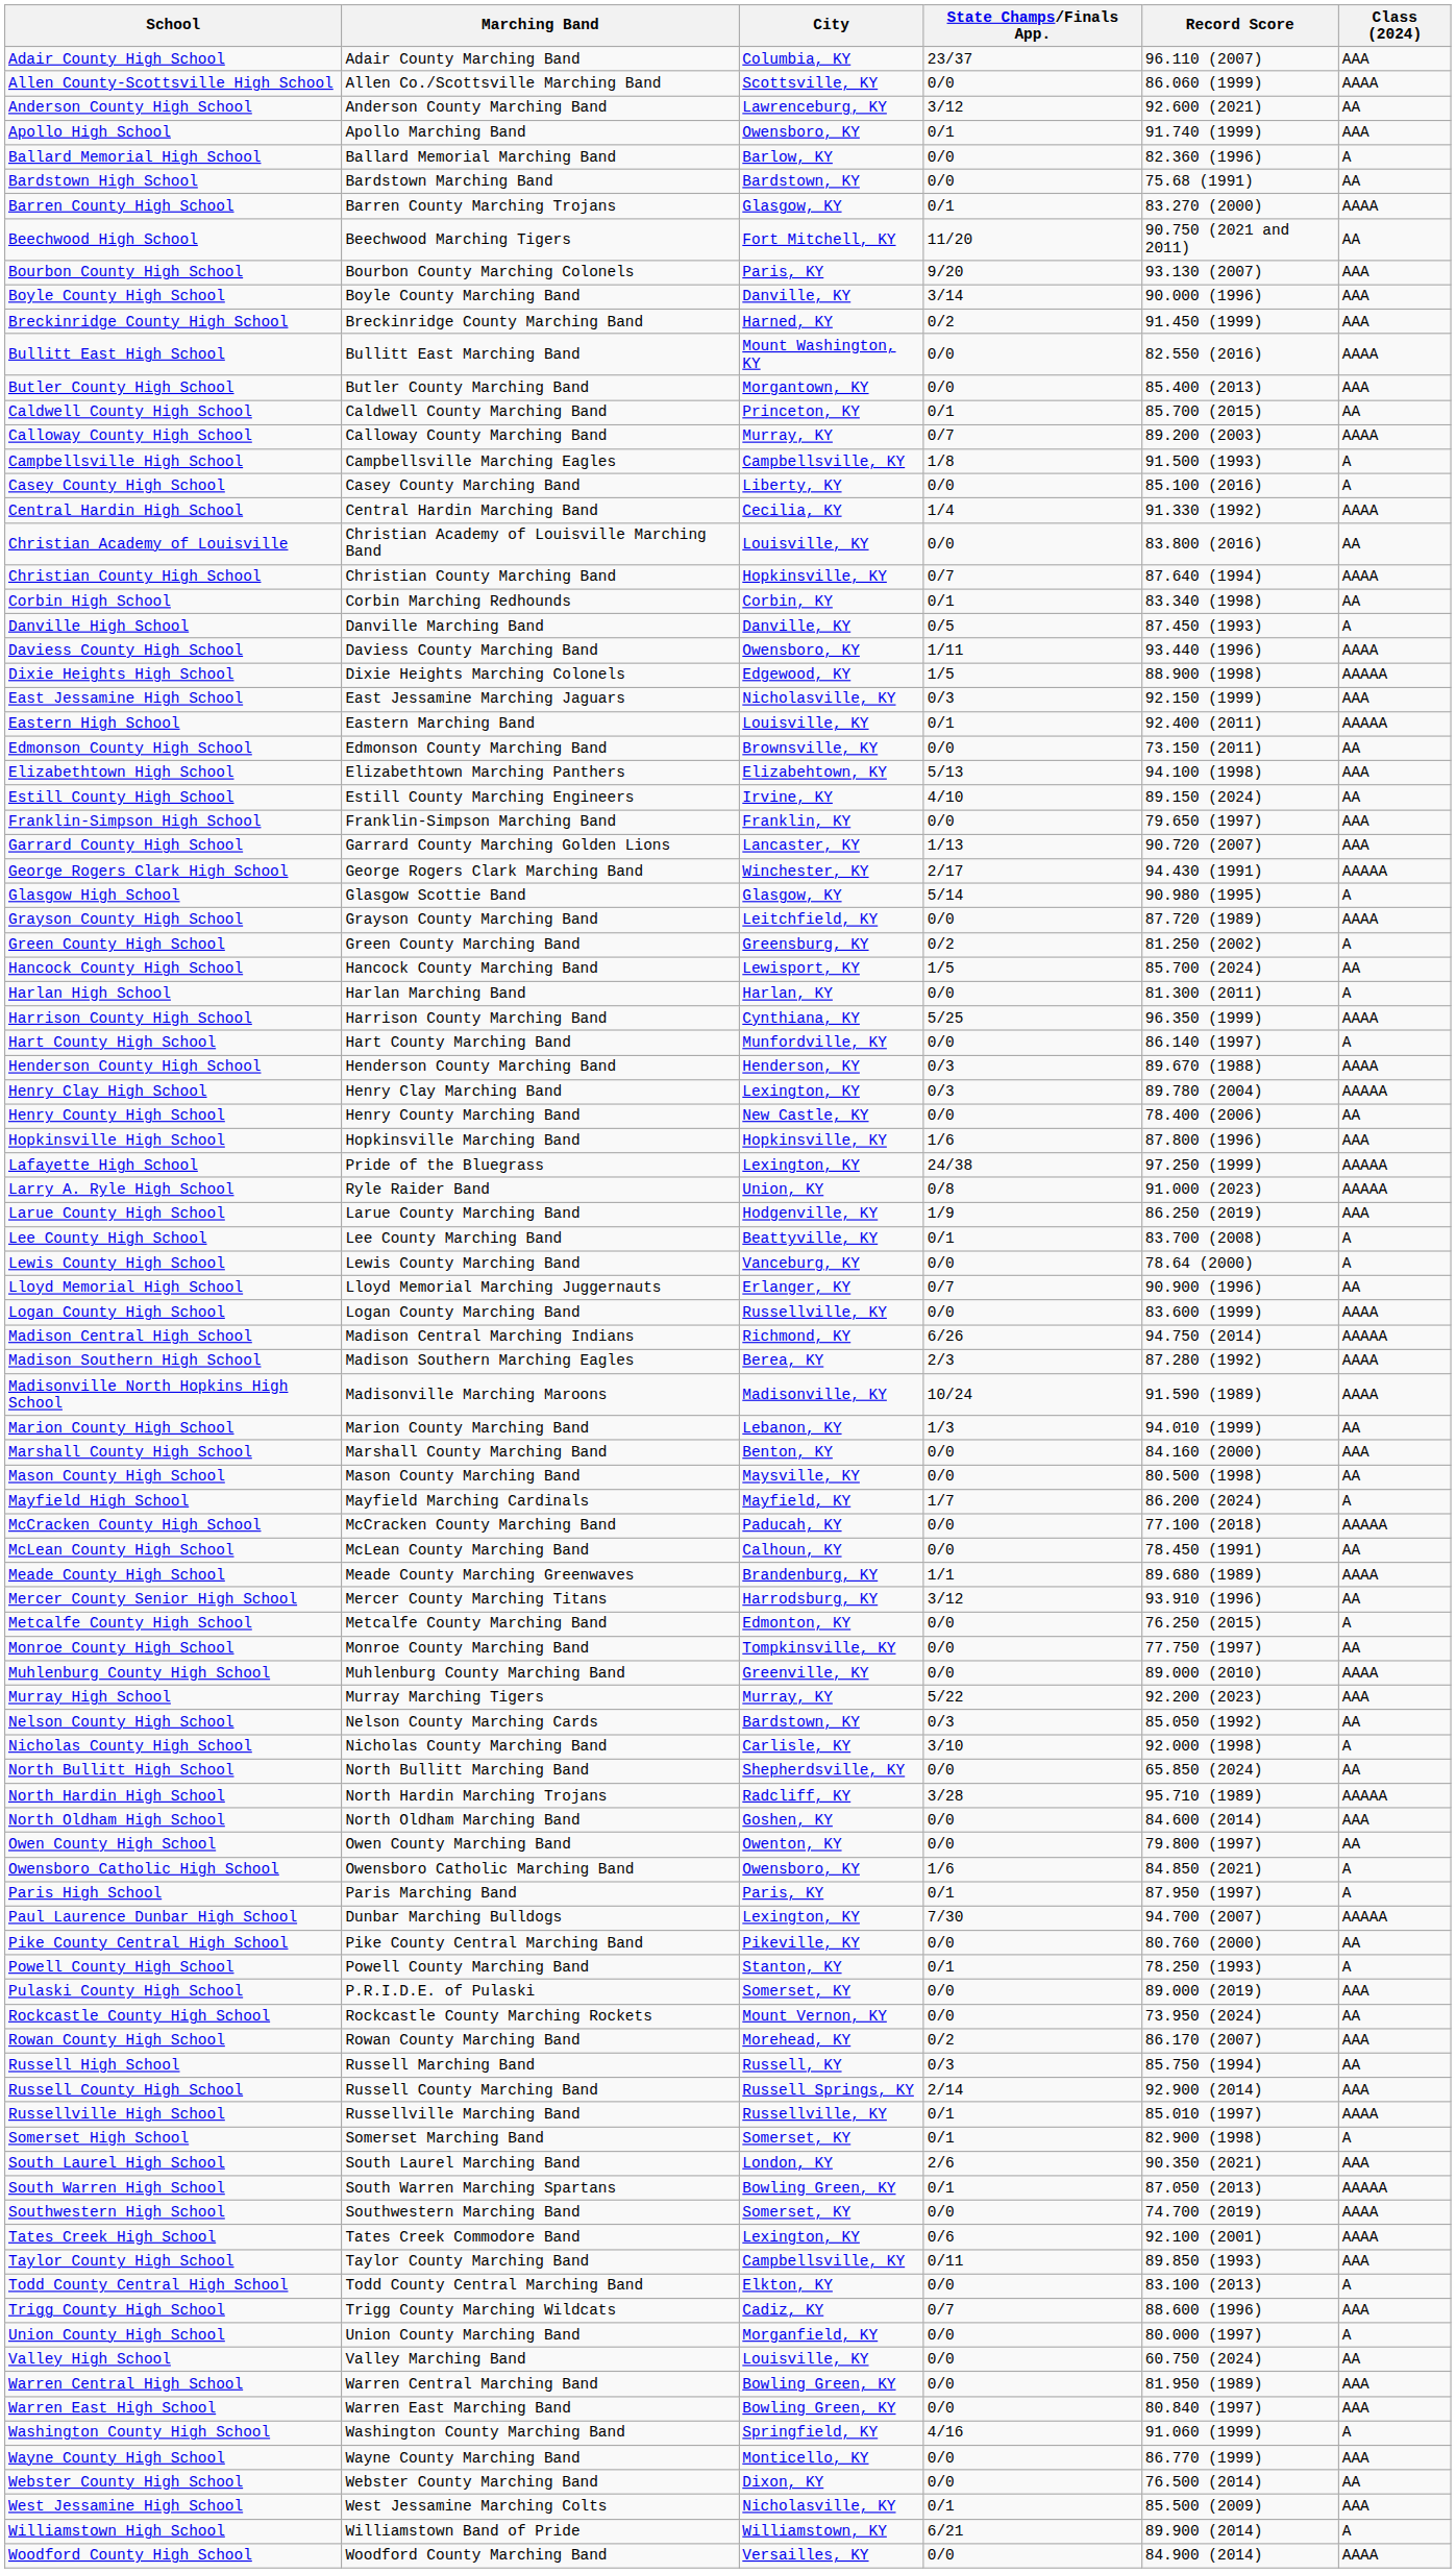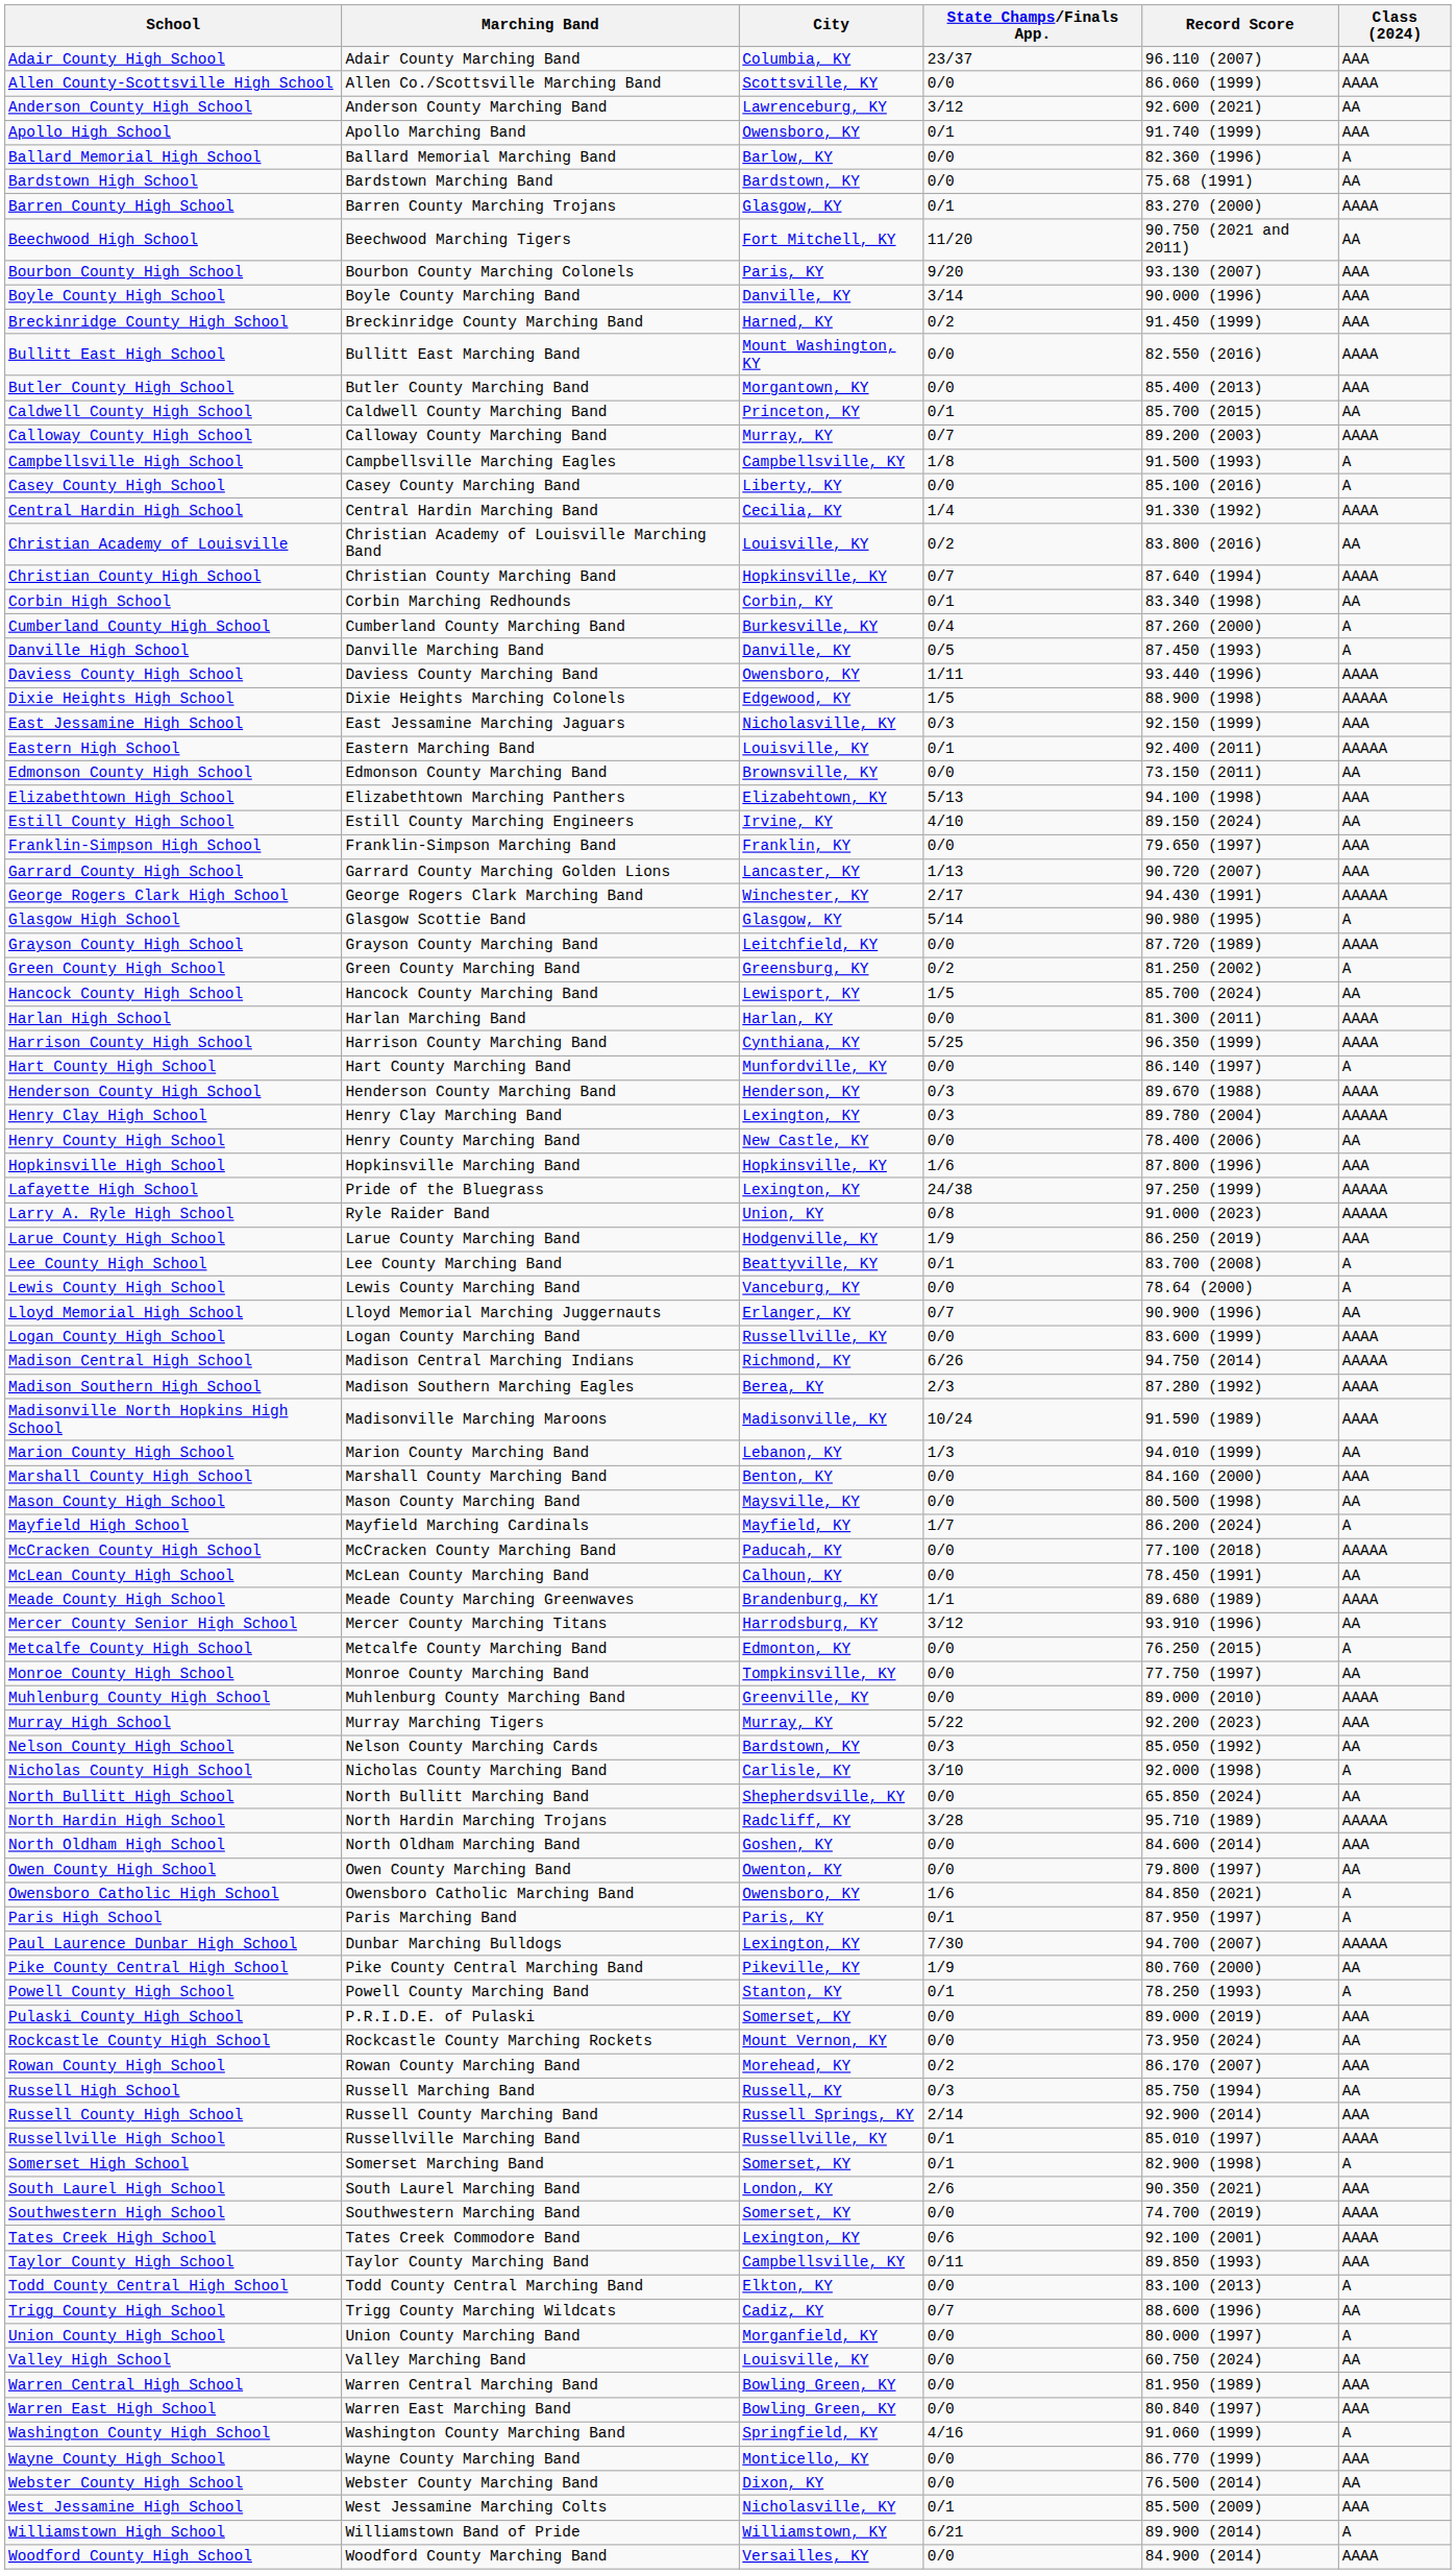Christian Academy of Louisville | State Champs/Finals App.: 0/0 -> 0/2
+ row: Cumberland County High School | Cumberland County Marching Band | Burkesville, KY | 0/4 | 87.260 (2000) | A
Harlan High School | Class (2024): A -> AAAA
Pike County Central High School | State Champs/Finals App.: 0/0 -> 1/9
- row: South Warren High School | South Warren Marching Spartans | Bowling Green, KY | 0/1 | 87.050 (2013) | AAAAA
Trigg County High School | Class (2024): AAA -> AA
